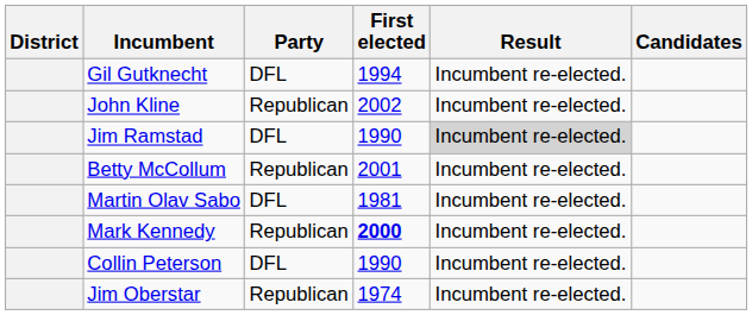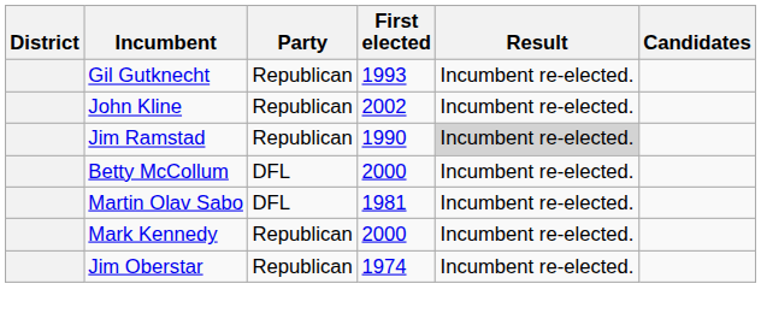Gil Gutknecht | Party: DFL -> Republican
Gil Gutknecht | First elected: 1994 -> 1993
Jim Ramstad | Party: DFL -> Republican
Betty McCollum | Party: Republican -> DFL
Betty McCollum | First elected: 2001 -> 2000
Mark Kennedy | First elected: bold -> normal
- row: Collin Peterson | DFL | 1990 | Incumbent re-elected.
